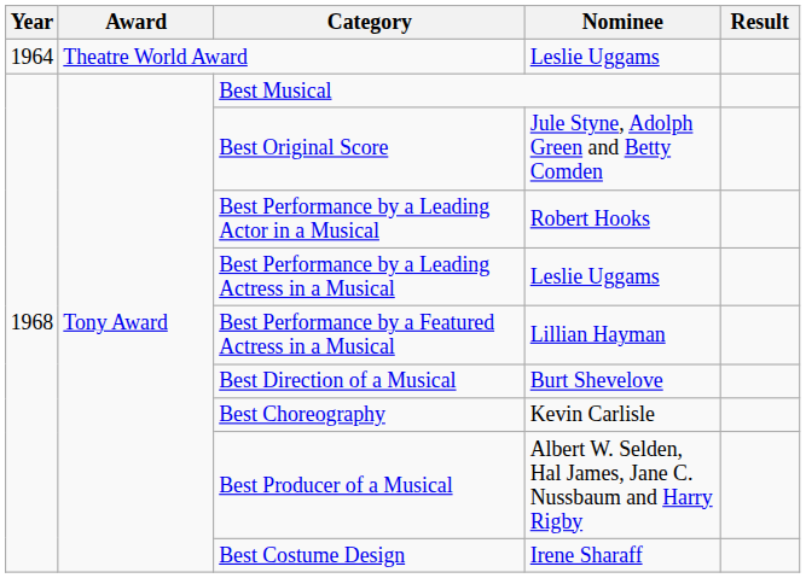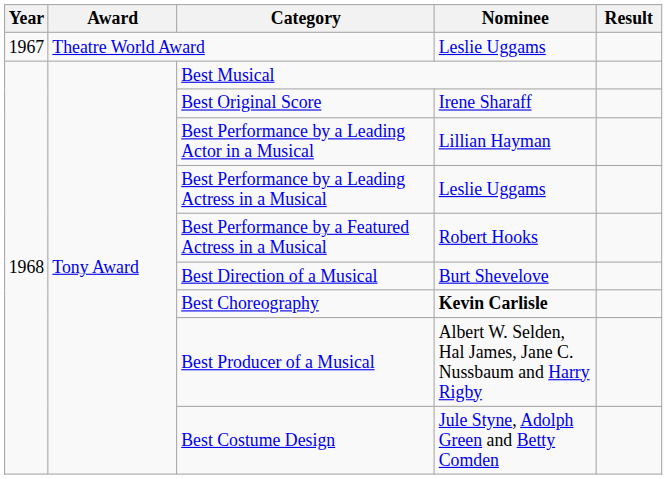Theatre World Award | Year: 1964 -> 1967
Best Original Score | Nominee: Jule Styne, Adolph Green and Betty Comden -> Irene Sharaff
Best Performance by a Leading Actor in a Musical | Nominee: Robert Hooks -> Lillian Hayman
Best Performance by a Featured Actress in a Musical | Nominee: Lillian Hayman -> Robert Hooks
Best Choreography | Nominee: normal -> bold
Best Costume Design | Nominee: Irene Sharaff -> Jule Styne, Adolph Green and Betty Comden
